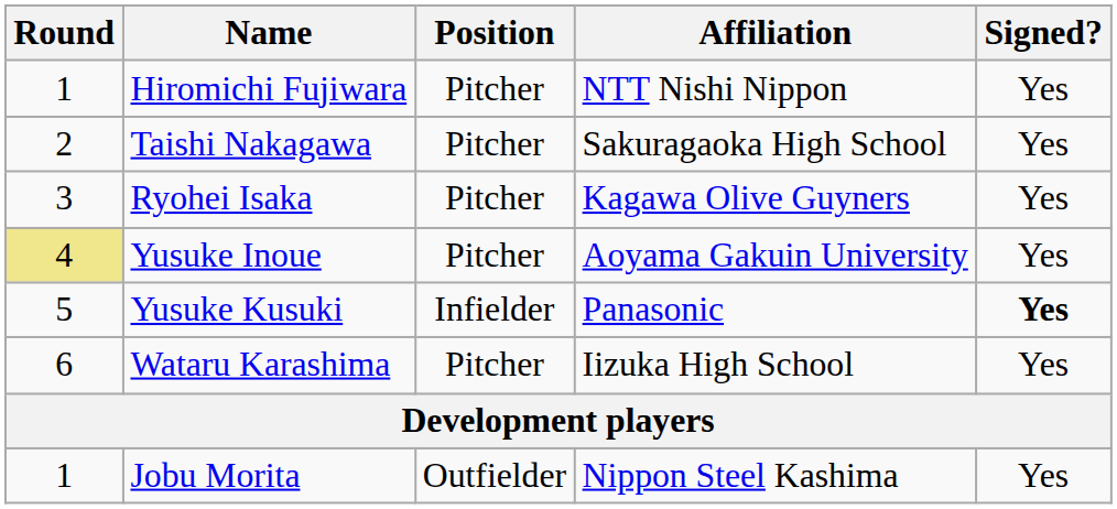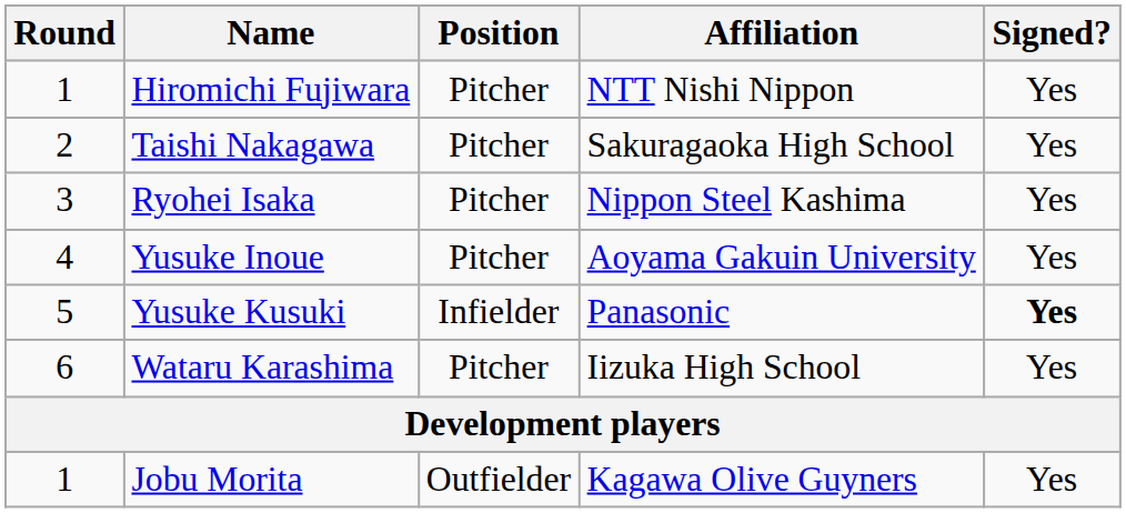Ryohei Isaka | Affiliation: Kagawa Olive Guyners -> Nippon Steel Kashima
Yusuke Inoue | Round: khaki background -> no background
Jobu Morita | Affiliation: Nippon Steel Kashima -> Kagawa Olive Guyners
